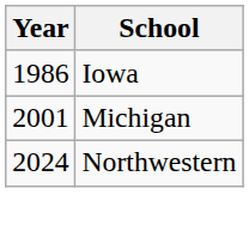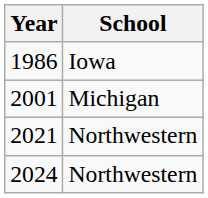+ row: 2021 | Northwestern
